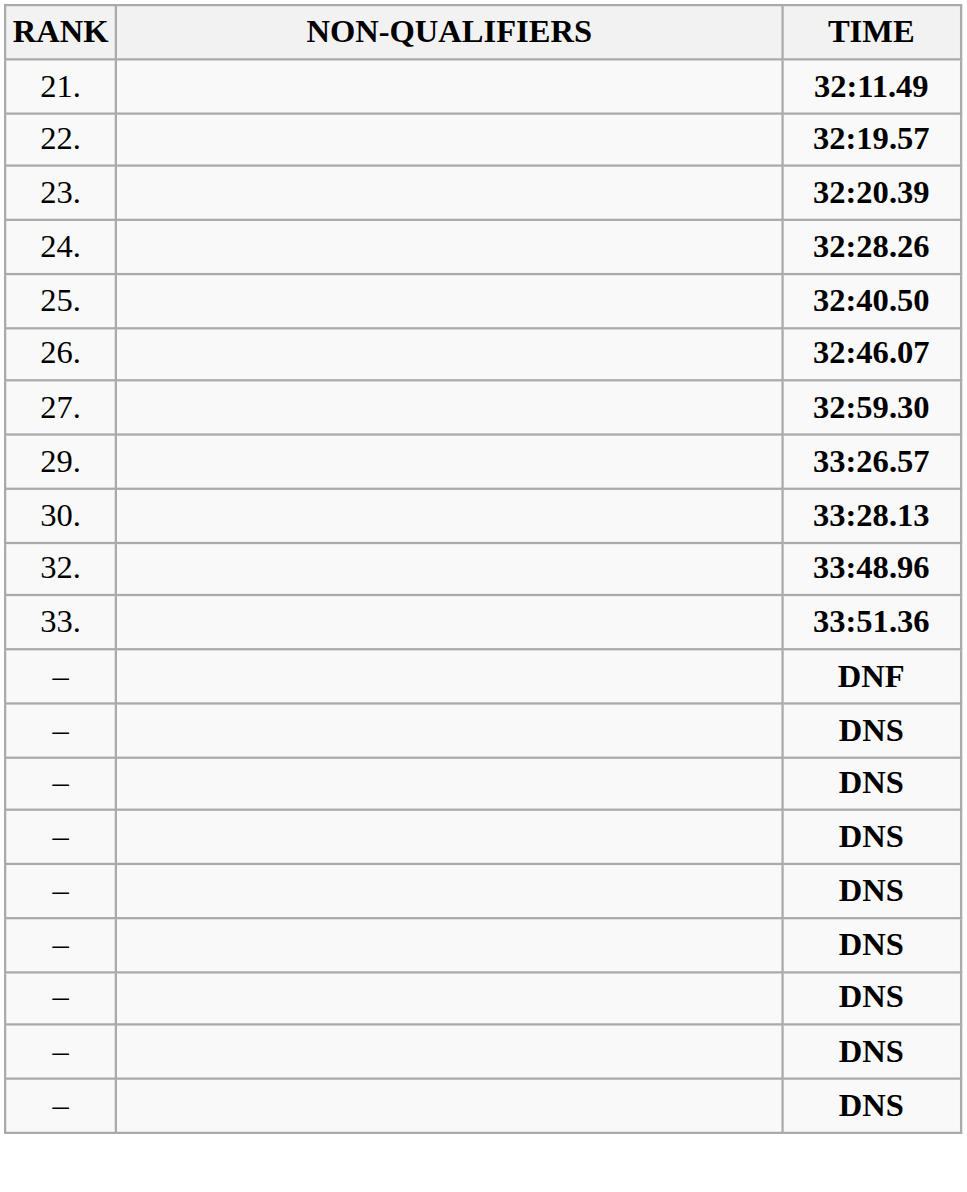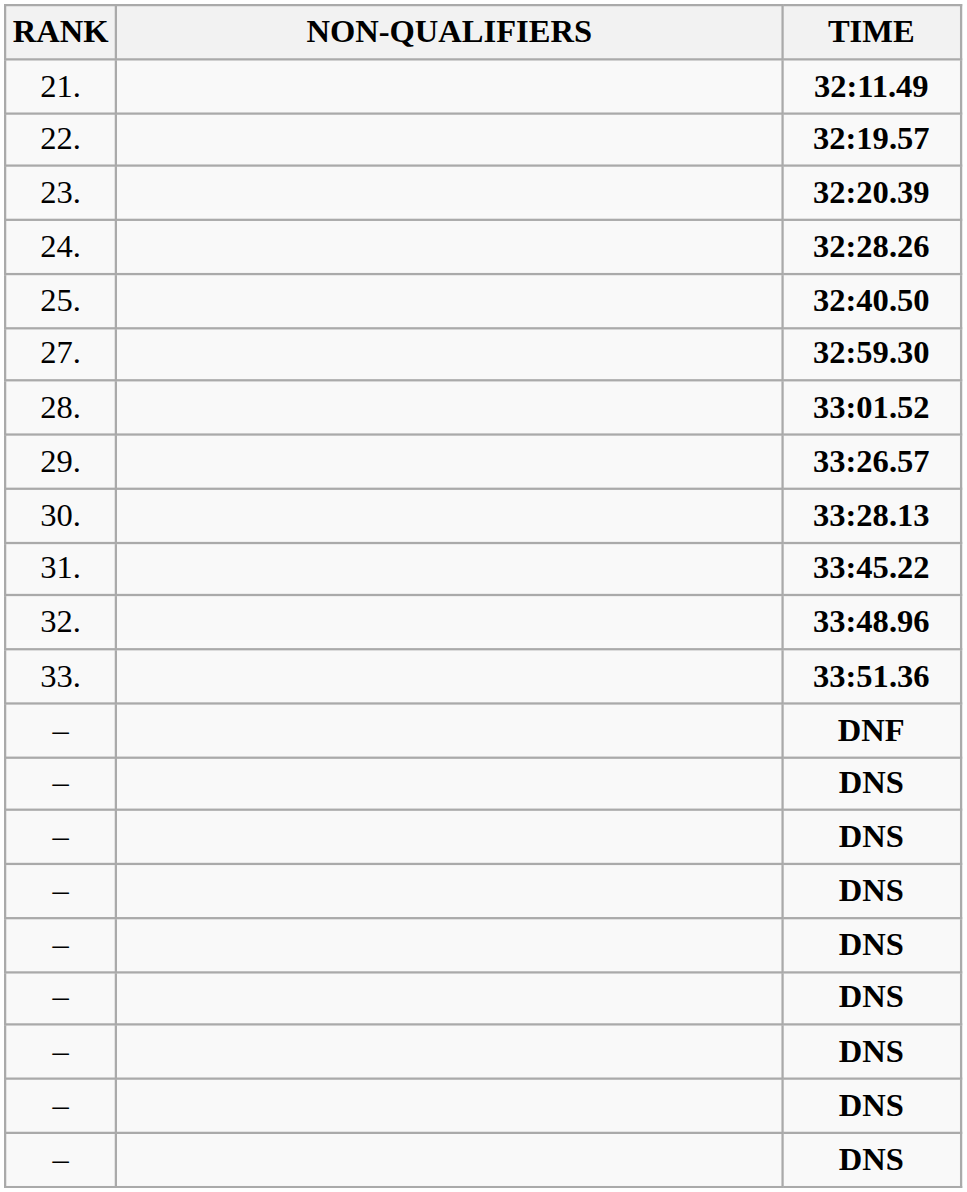- row: 26. | 32:46.07
+ row: 28. | 33:01.52
+ row: 31. | 33:45.22
